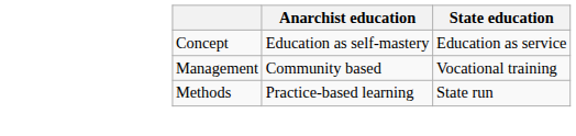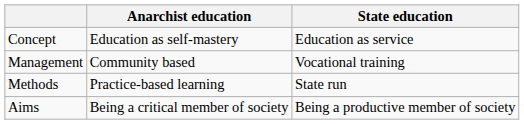+ row: Aims | Being a critical member of society | Being a productive member of society
